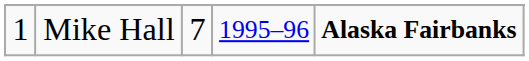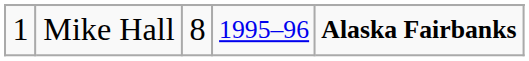Mike Hall | column 3: 7 -> 8
